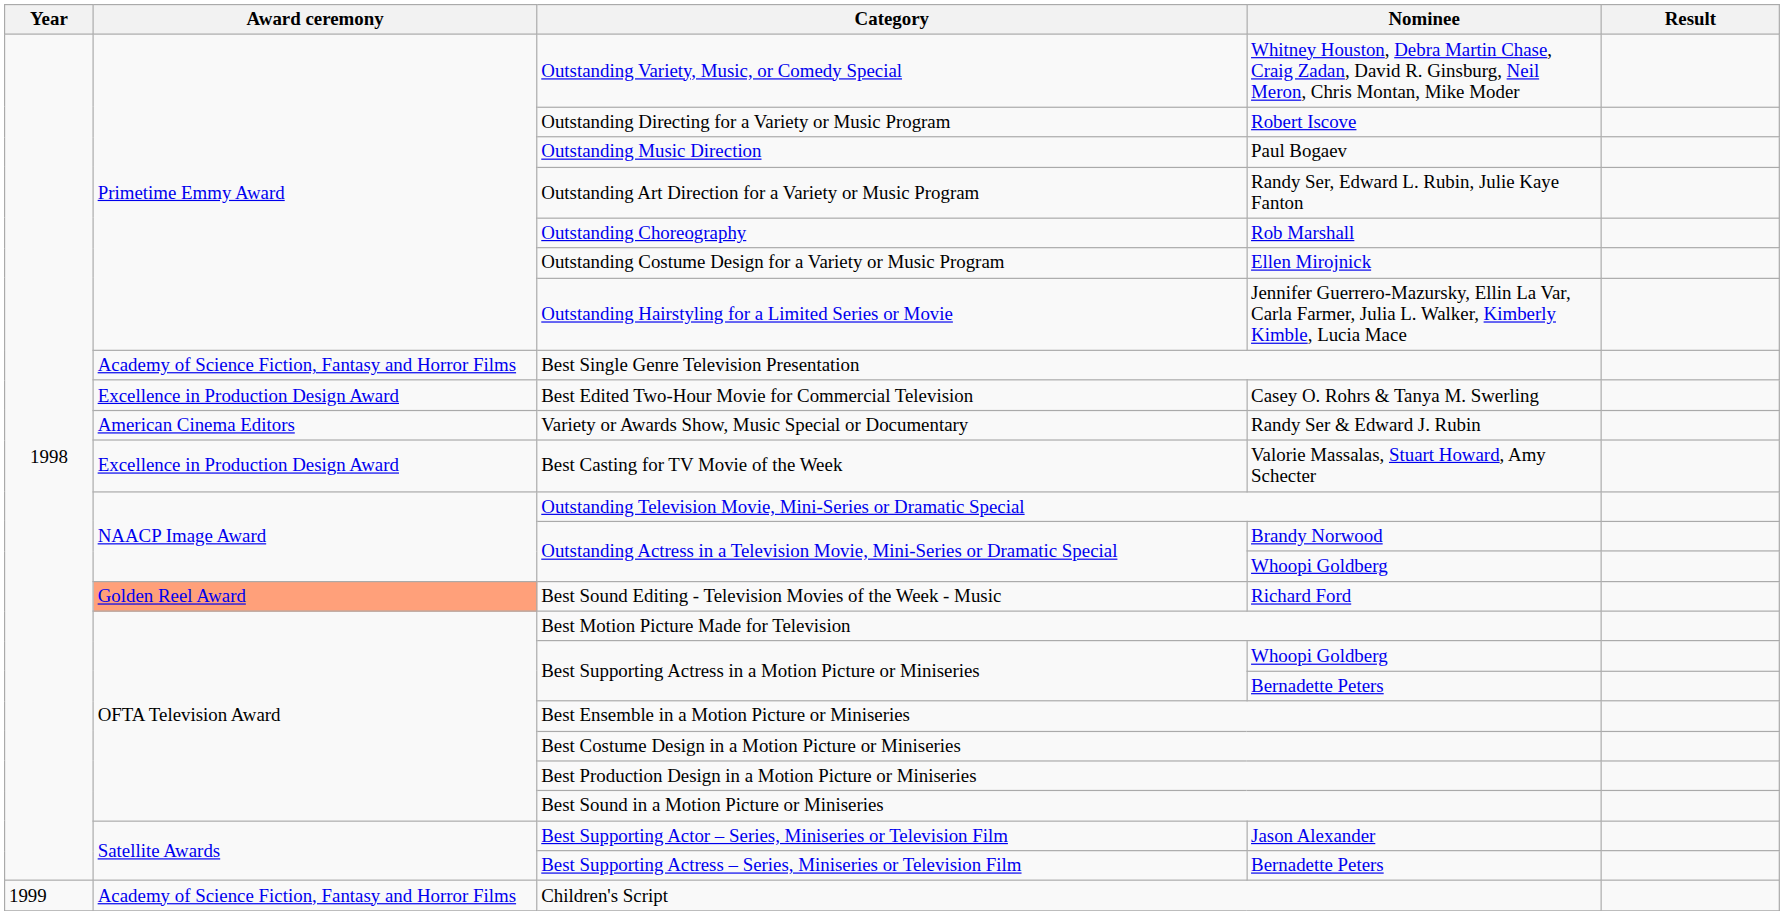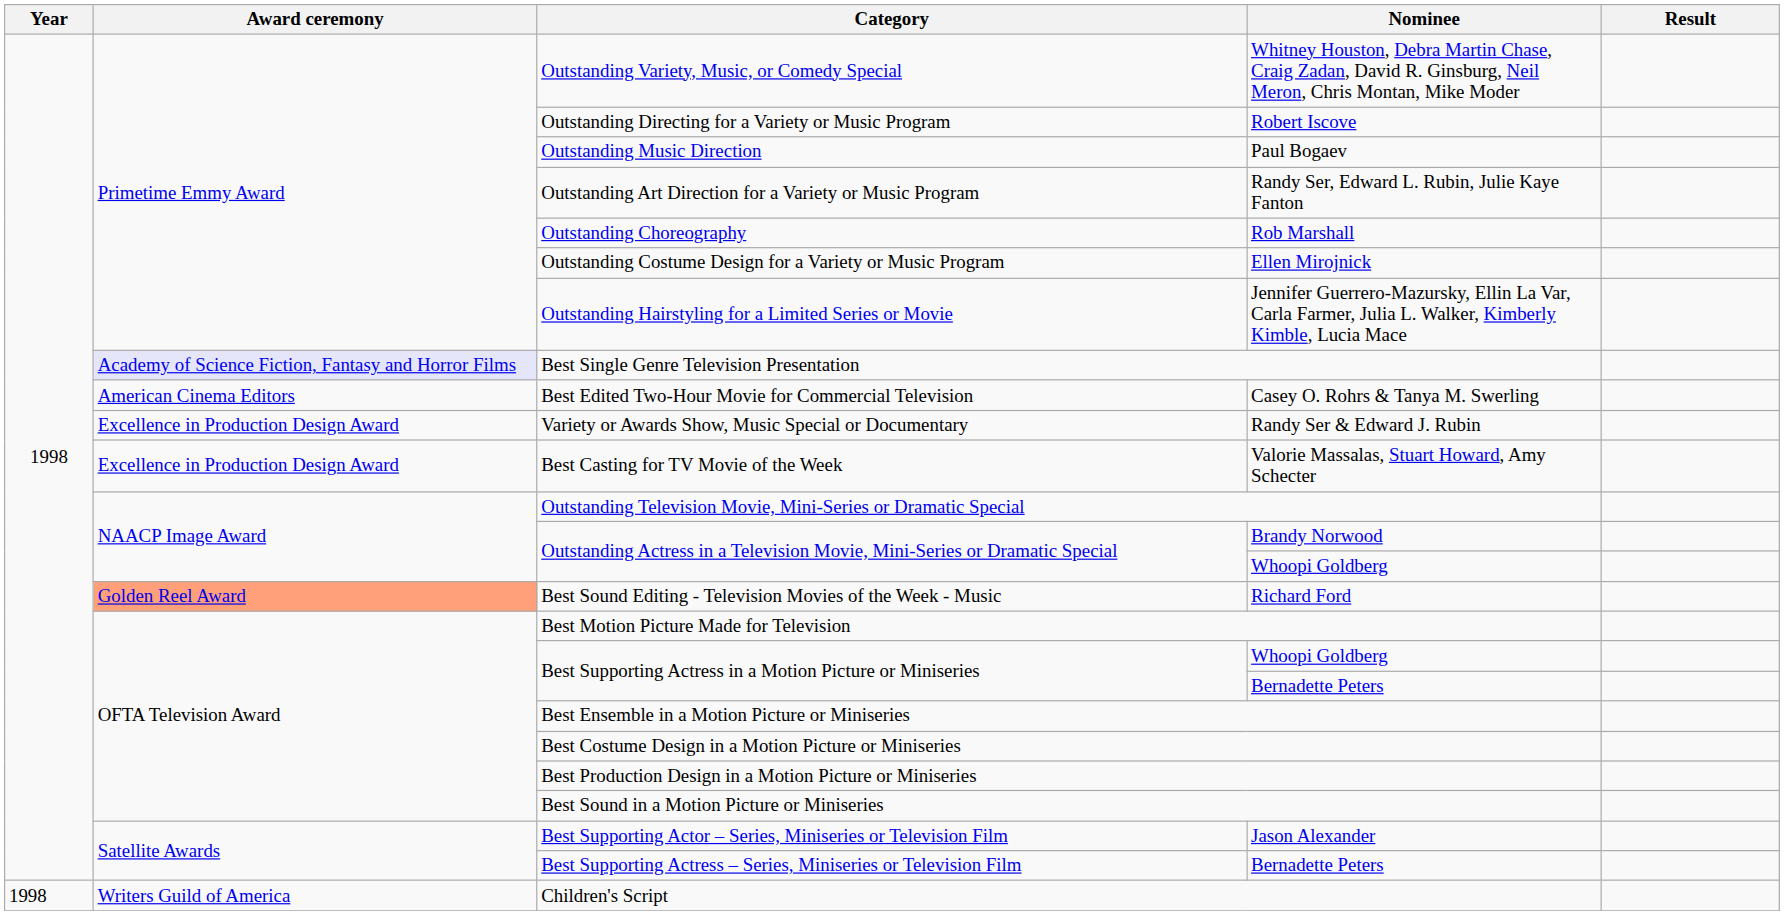Best Single Genre Television Presentation | Award ceremony: no background -> lavender background
Best Edited Two-Hour Movie for Commercial Television | Award ceremony: Excellence in Production Design Award -> American Cinema Editors
Variety or Awards Show, Music Special or Documentary | Award ceremony: American Cinema Editors -> Excellence in Production Design Award
Children's Script | Year: 1999 -> 1998
Children's Script | Award ceremony: Academy of Science Fiction, Fantasy and Horror Films -> Writers Guild of America
